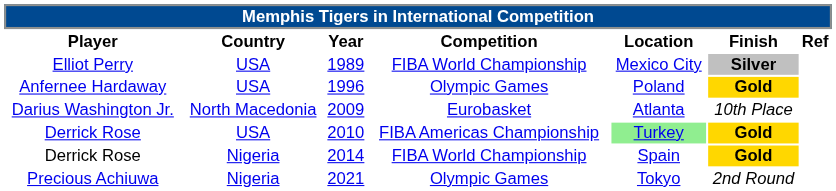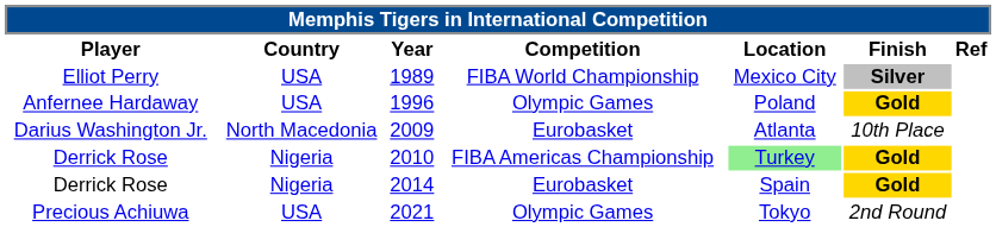2010 | Country: USA -> Nigeria
2014 | Competition: FIBA World Championship -> Eurobasket
2021 | Country: Nigeria -> USA
